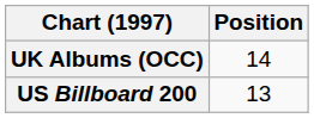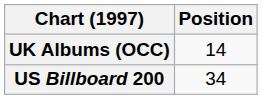US Billboard 200 | Position: 13 -> 34
